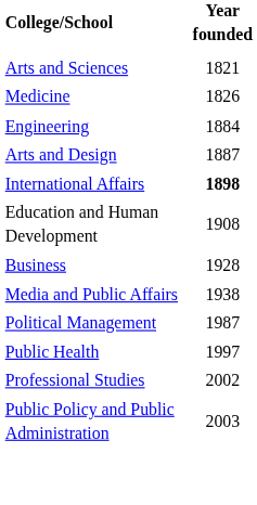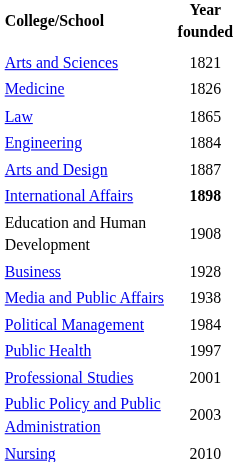+ row: Law | 1865
Political Management | Year founded: 1987 -> 1984
Professional Studies | Year founded: 2002 -> 2001
+ row: Nursing | 2010
